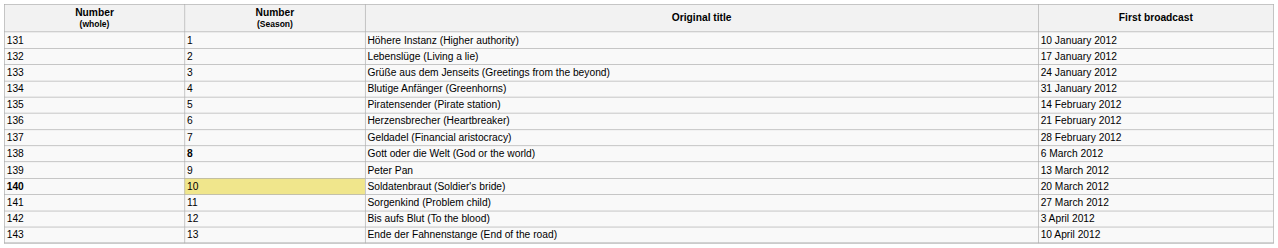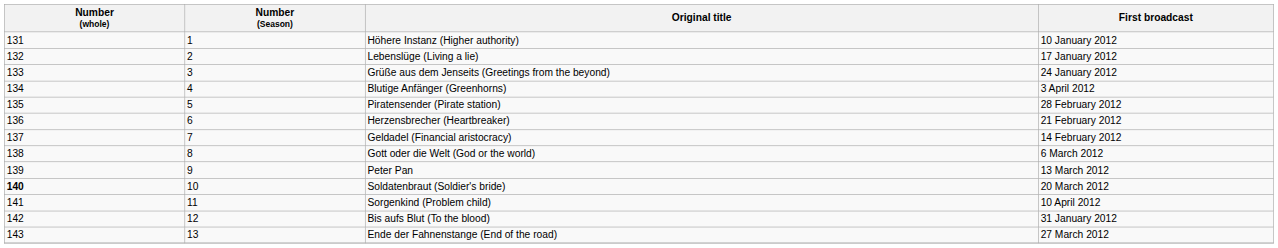Blutige Anfänger (Greenhorns) | First broadcast: 31 January 2012 -> 3 April 2012
Piratensender (Pirate station) | First broadcast: 14 February 2012 -> 28 February 2012
Geldadel (Financial aristocracy) | First broadcast: 28 February 2012 -> 14 February 2012
Gott oder die Welt (God or the world) | Number (Season): bold -> normal
Soldatenbraut (Soldier's bride) | Number (Season): khaki background -> no background
Sorgenkind (Problem child) | First broadcast: 27 March 2012 -> 10 April 2012
Bis aufs Blut (To the blood) | First broadcast: 3 April 2012 -> 31 January 2012
Ende der Fahnenstange (End of the road) | First broadcast: 10 April 2012 -> 27 March 2012
